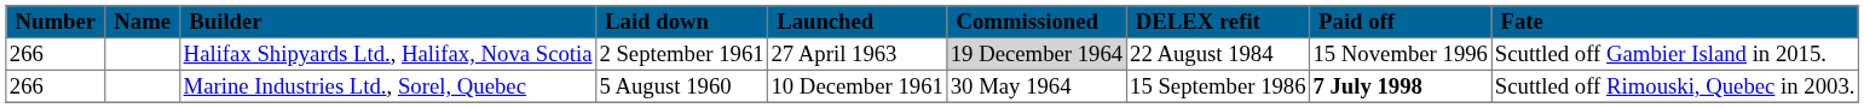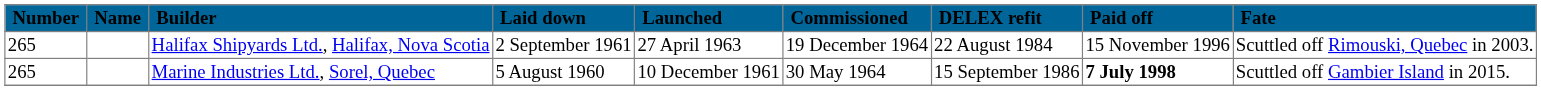Halifax Shipyards Ltd., Halifax, Nova Scotia | Number: 266 -> 265
Halifax Shipyards Ltd., Halifax, Nova Scotia | Commissioned: lightgrey background -> no background
Halifax Shipyards Ltd., Halifax, Nova Scotia | Fate: Scuttled off Gambier Island in 2015. -> Scuttled off Rimouski, Quebec in 2003.
Marine Industries Ltd., Sorel, Quebec | Number: 266 -> 265
Marine Industries Ltd., Sorel, Quebec | Fate: Scuttled off Rimouski, Quebec in 2003. -> Scuttled off Gambier Island in 2015.
